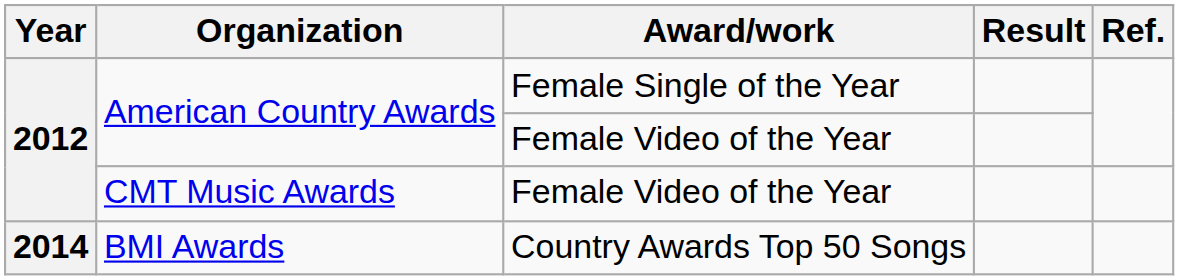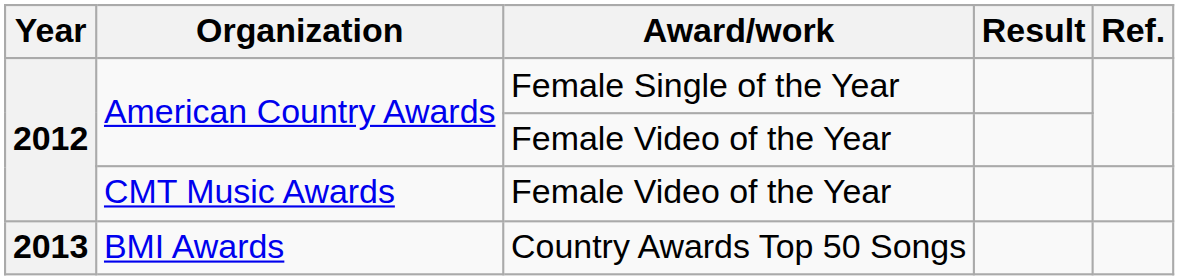BMI Awards | Year: 2014 -> 2013
